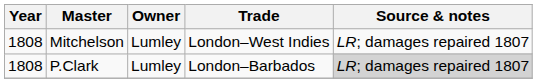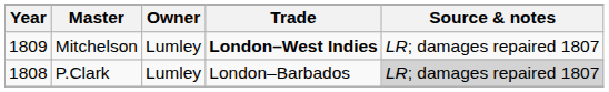Mitchelson | Year: 1808 -> 1809
Mitchelson | Trade: normal -> bold
